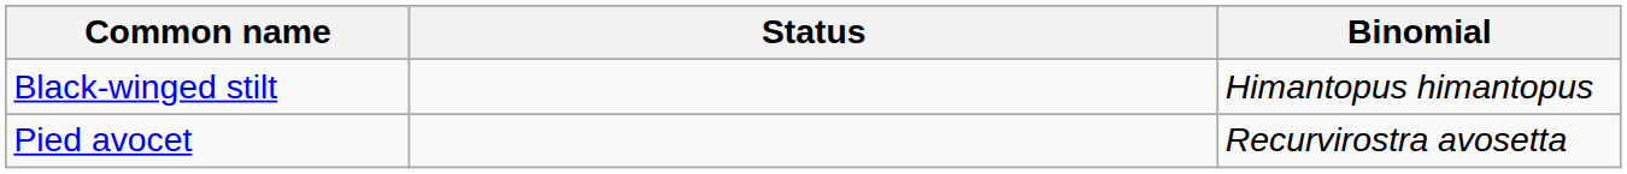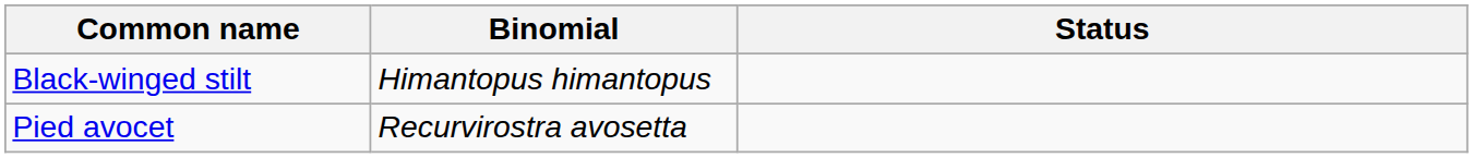columns swapped: Binomial <-> Status
